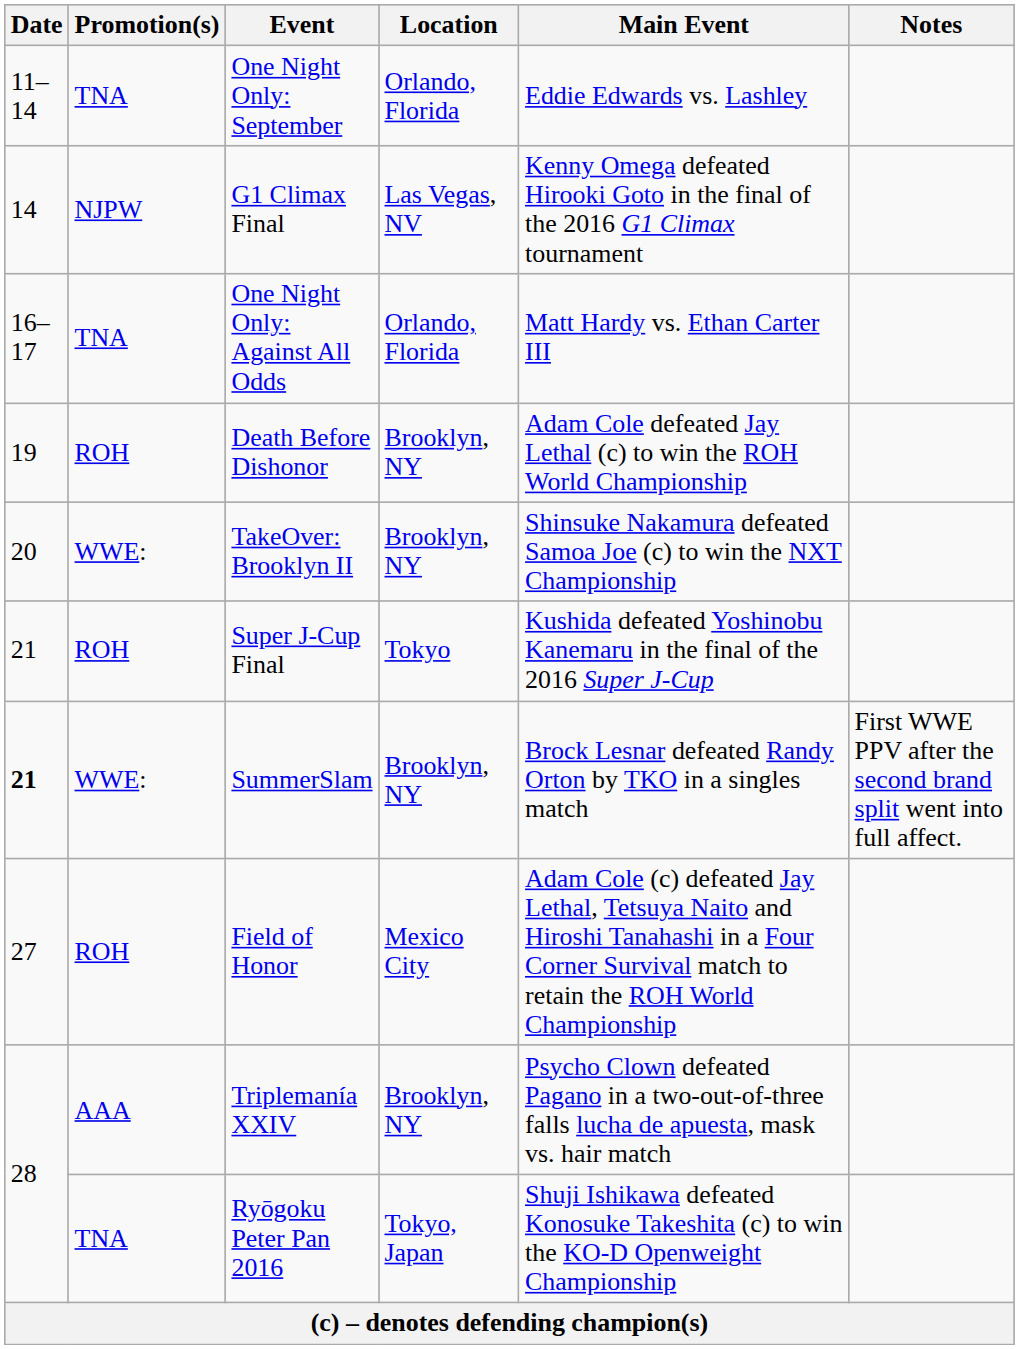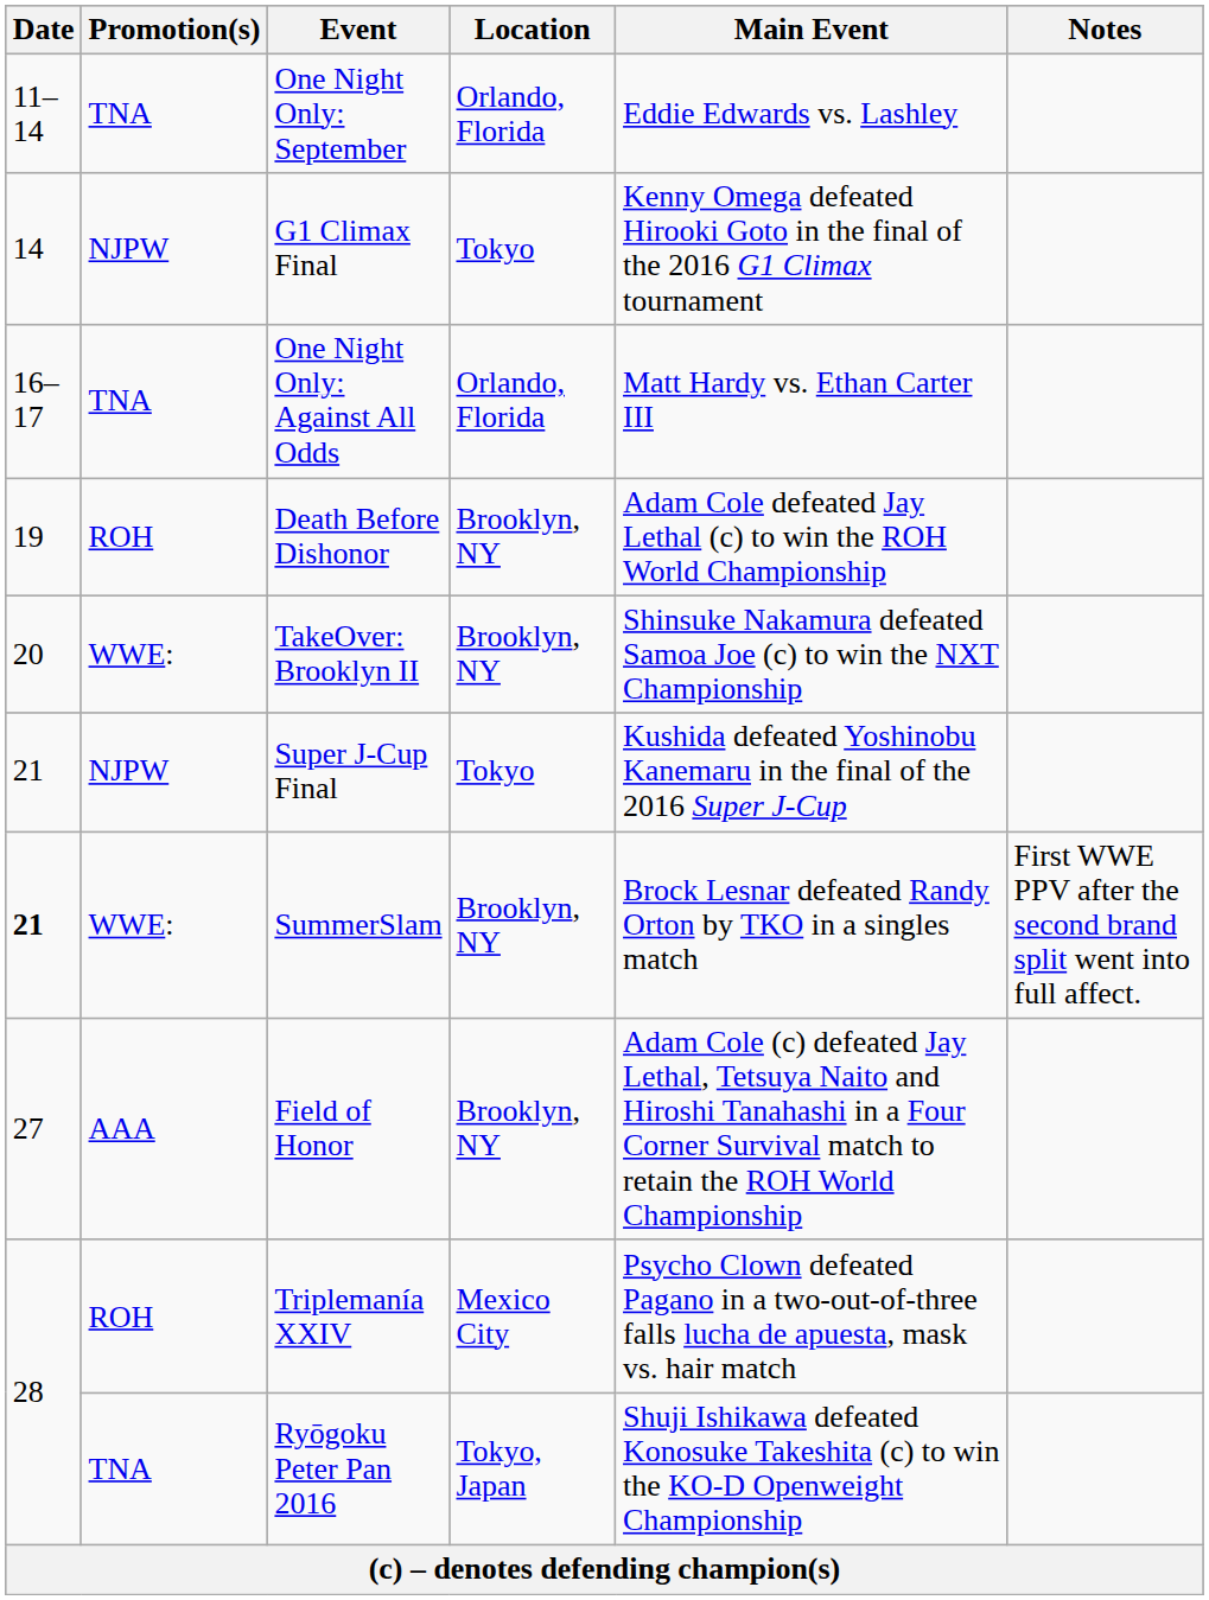G1 Climax Final | Location: Las Vegas, NV -> Tokyo
Super J-Cup Final | Promotion(s): ROH -> NJPW
Field of Honor | Promotion(s): ROH -> AAA
Field of Honor | Location: Mexico City -> Brooklyn, NY
Triplemanía XXIV | Promotion(s): AAA -> ROH
Triplemanía XXIV | Location: Brooklyn, NY -> Mexico City
